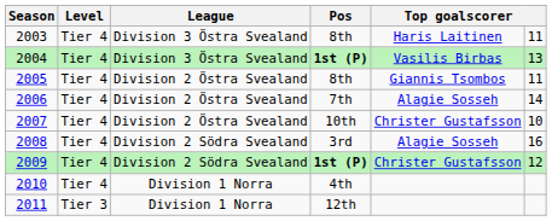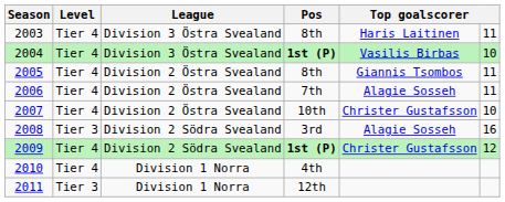2004 | column 6: 13 -> 10
2006 | column 6: 14 -> 11
2008 | Level: Tier 4 -> Tier 3
